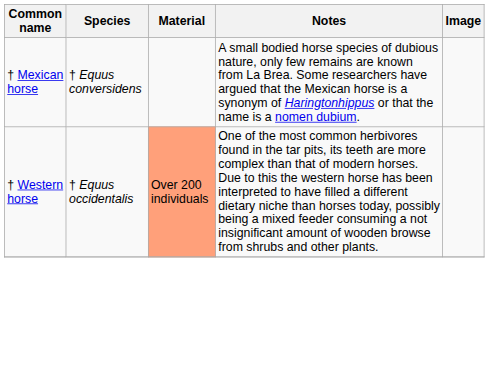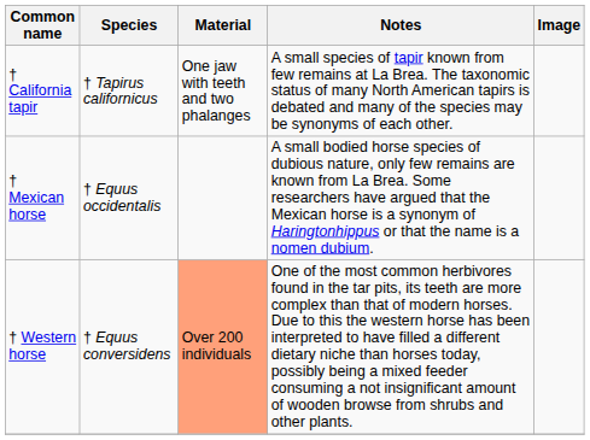+ row: † California tapir | † Tapirus californicus | One jaw with teeth and two phalanges | A small species of tapir known from few remains at La Brea. The taxonomic status of many North American tapirs is debated and many of the species may be synonyms of each other.
† Mexican horse | Species: † Equus conversidens -> † Equus occidentalis
† Western horse | Species: † Equus occidentalis -> † Equus conversidens
